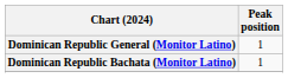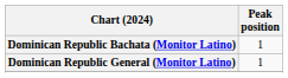rows swapped: Dominican Republic Bachata (Monitor Latino) <-> Dominican Republic General (Monitor Latino)
